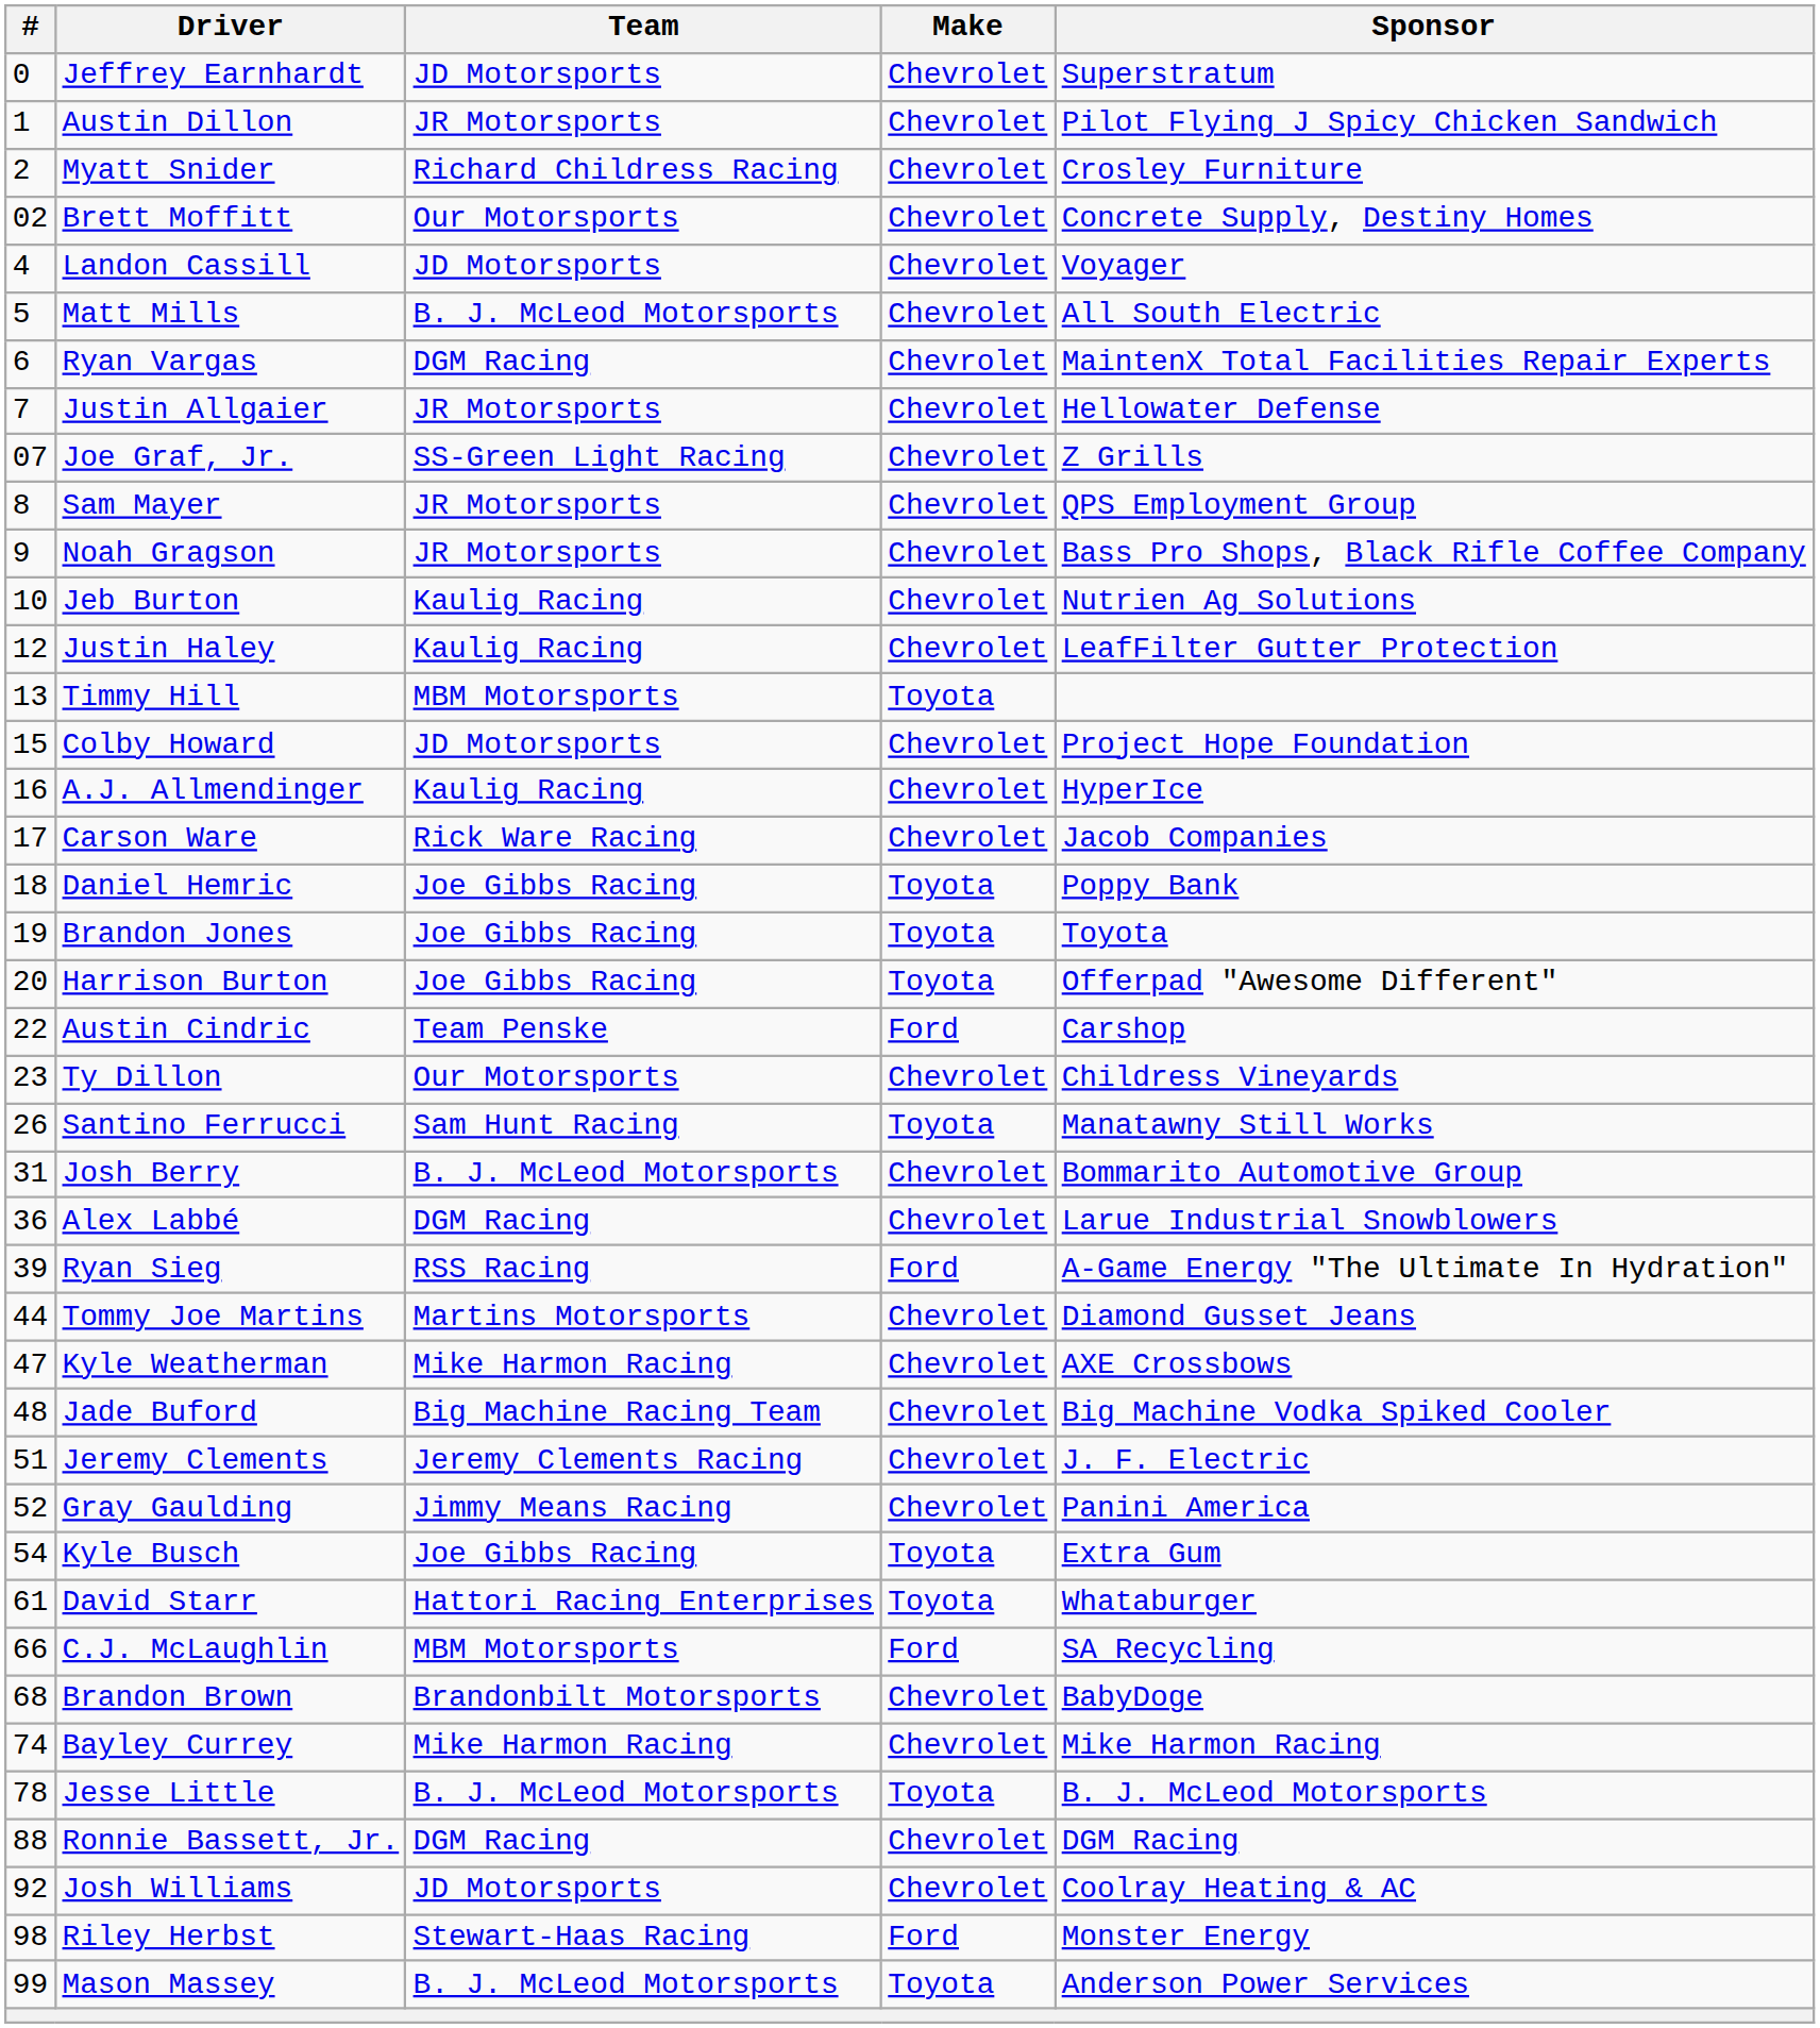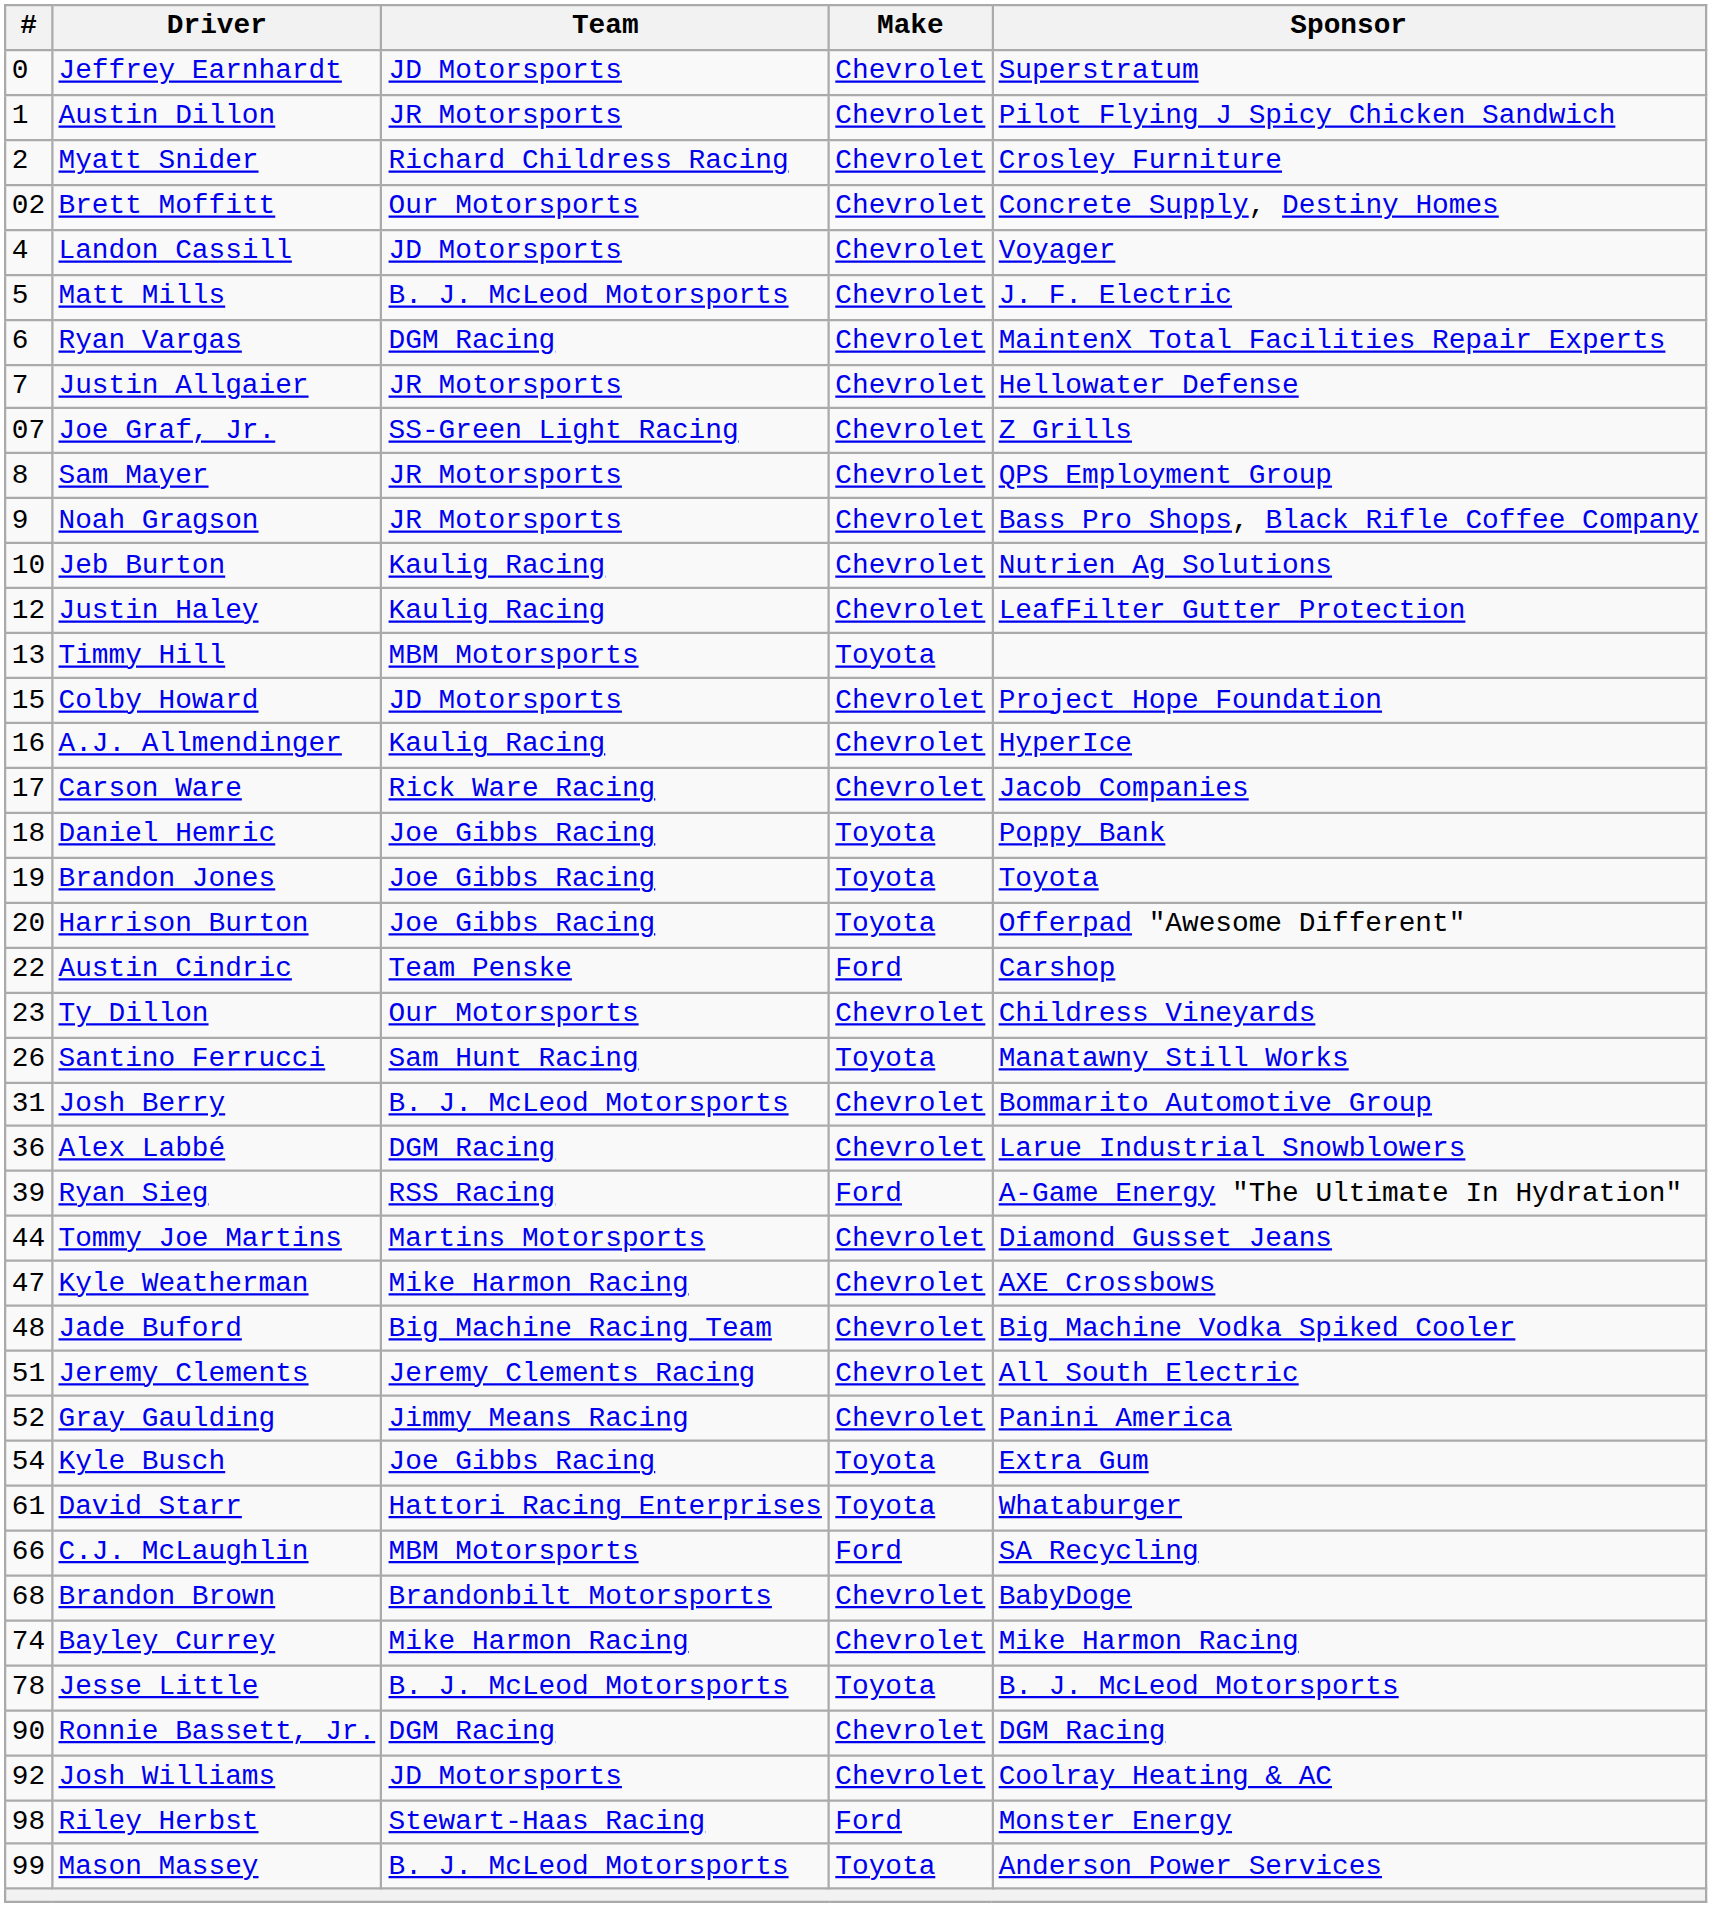Matt Mills | Sponsor: All South Electric -> J. F. Electric
Jeremy Clements | Sponsor: J. F. Electric -> All South Electric
Ronnie Bassett, Jr. | #: 88 -> 90
